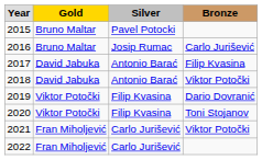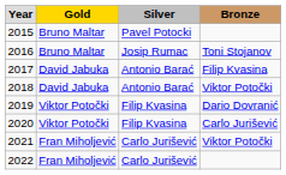2016 | column 4: Carlo Jurišević -> Toni Stojanov
2020 | column 4: Toni Stojanov -> Carlo Jurišević
